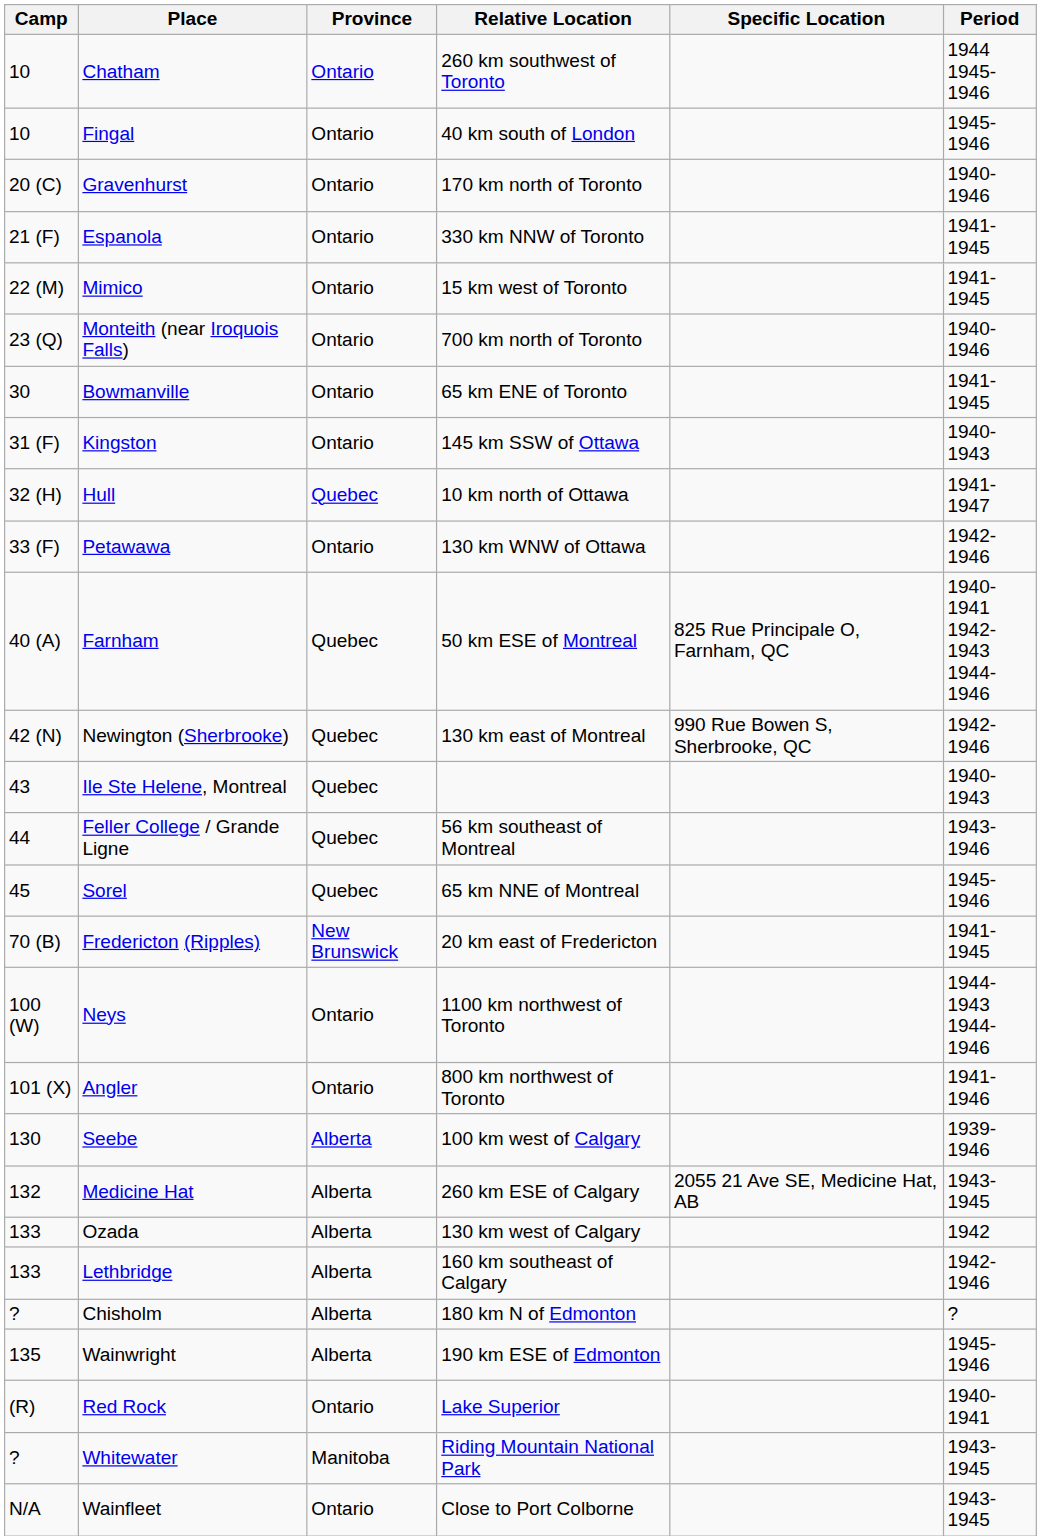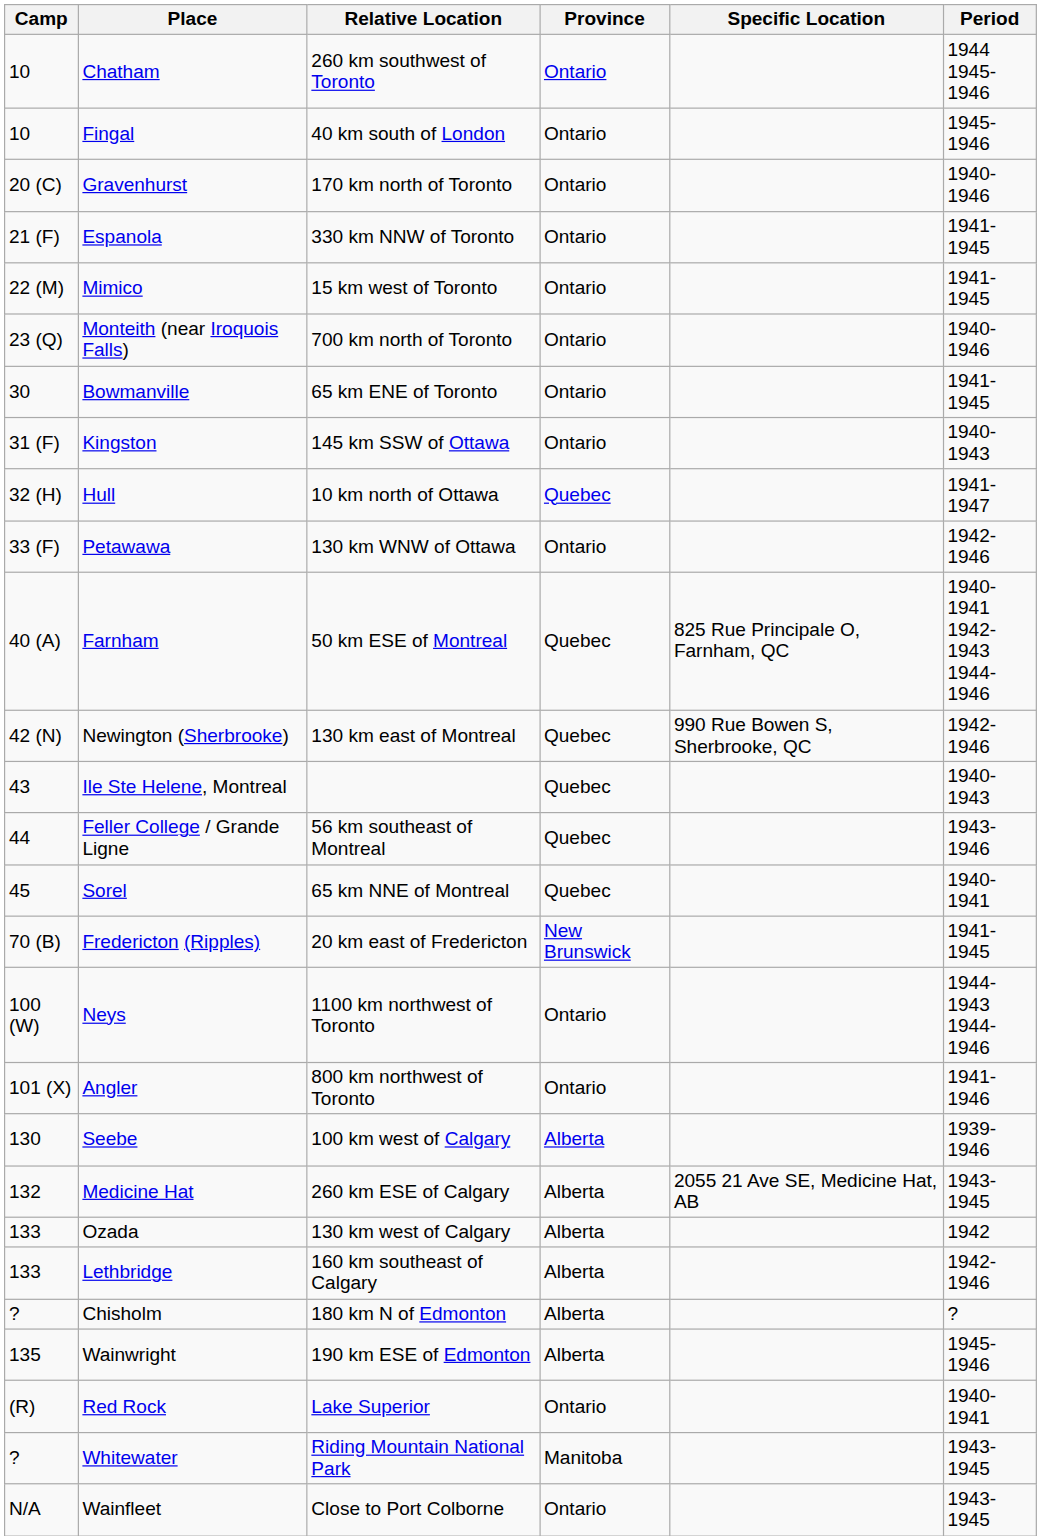columns swapped: Province <-> Relative Location
Sorel | Period: 1945-1946 -> 1940-1941
